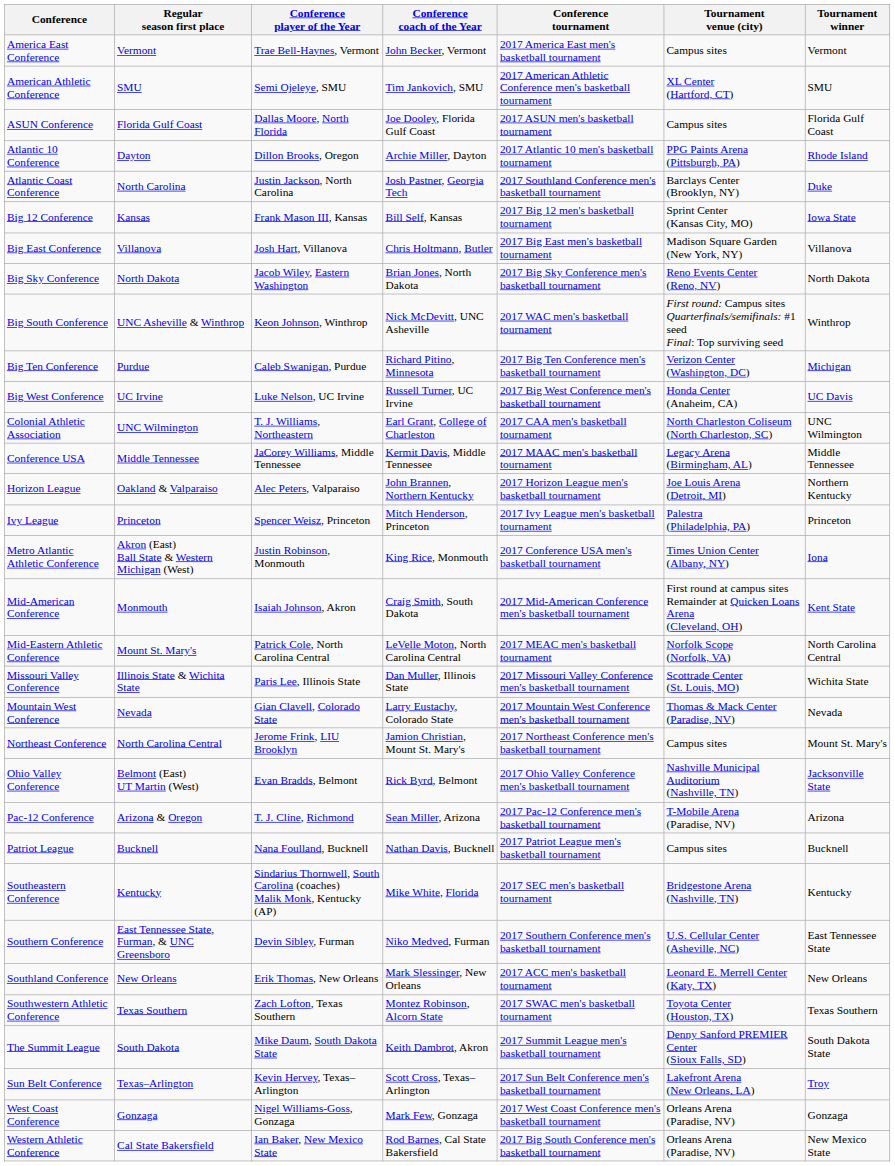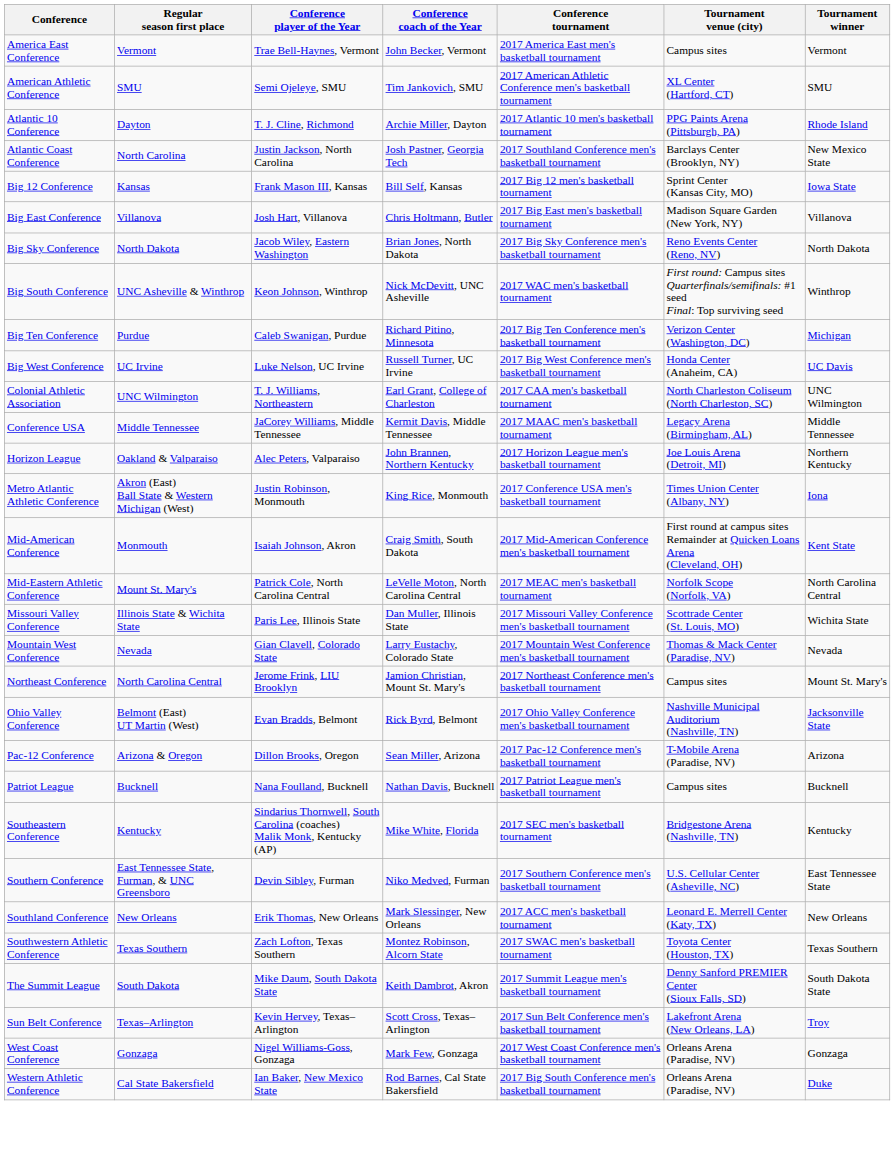- row: ASUN Conference | Florida Gulf Coast | Dallas Moore, North Florida | Joe Dooley, Florida Gulf Coast | 2017 ASUN men's basketball tournament | Campus sites | Florida Gulf Coast
Atlantic 10 Conference | Conference player of the Year: Dillon Brooks, Oregon -> T. J. Cline, Richmond
Atlantic Coast Conference | Tournament winner: Duke -> New Mexico State
- row: Ivy League | Princeton | Spencer Weisz, Princeton | Mitch Henderson, Princeton | 2017 Ivy League men's basketball tournament | Palestra (Philadelphia, PA) | Princeton
Pac-12 Conference | Conference player of the Year: T. J. Cline, Richmond -> Dillon Brooks, Oregon
Western Athletic Conference | Tournament winner: New Mexico State -> Duke
